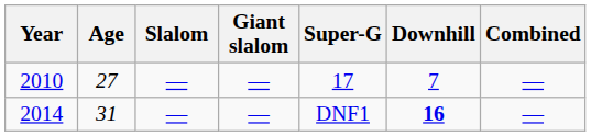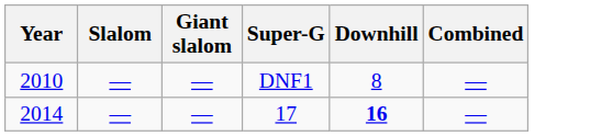- column: Age | 27 | 31
2010 | Super-G: 17 -> DNF1
2010 | Downhill: 7 -> 8
2014 | Super-G: DNF1 -> 17
